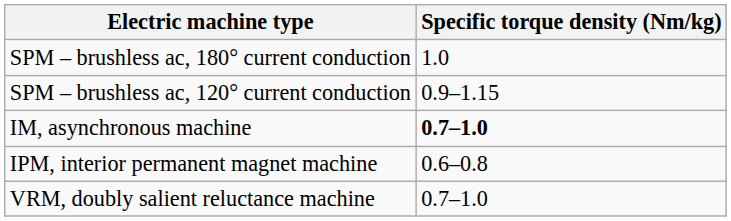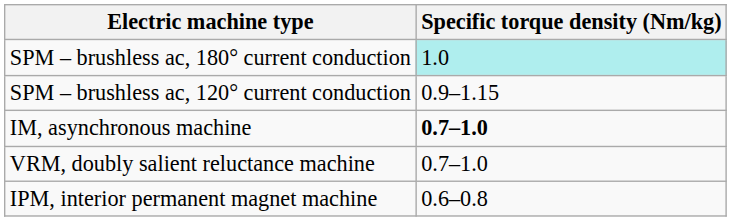SPM – brushless ac, 180° current conduction | Specific torque density (Nm/kg): no background -> paleturquoise background
rows swapped: IPM, interior permanent magnet machine <-> VRM, doubly salient reluctance machine
